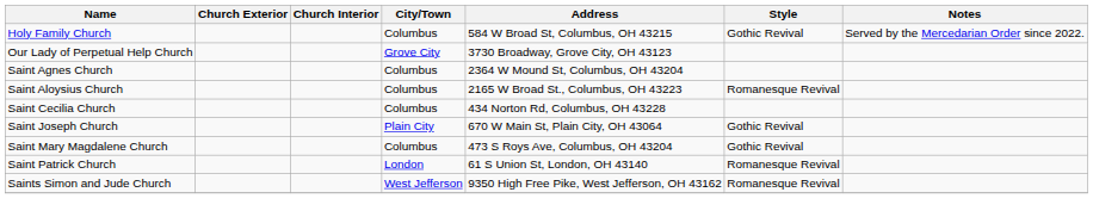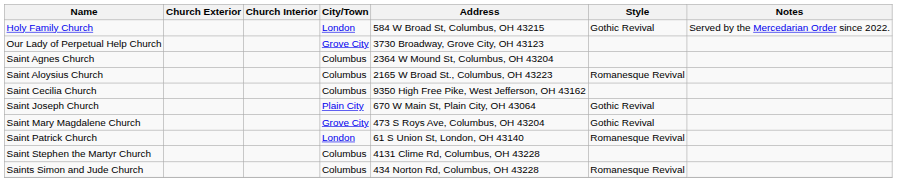Holy Family Church | City/Town: Columbus -> London
Saint Cecilia Church | Address: 434 Norton Rd, Columbus, OH 43228 -> 9350 High Free Pike, West Jefferson, OH 43162
Saint Mary Magdalene Church | City/Town: Columbus -> Grove City
+ row: Saint Stephen the Martyr Church | Columbus | 4131 Clime Rd, Columbus, OH 43228
Saints Simon and Jude Church | City/Town: West Jefferson -> Columbus
Saints Simon and Jude Church | Address: 9350 High Free Pike, West Jefferson, OH 43162 -> 434 Norton Rd, Columbus, OH 43228
